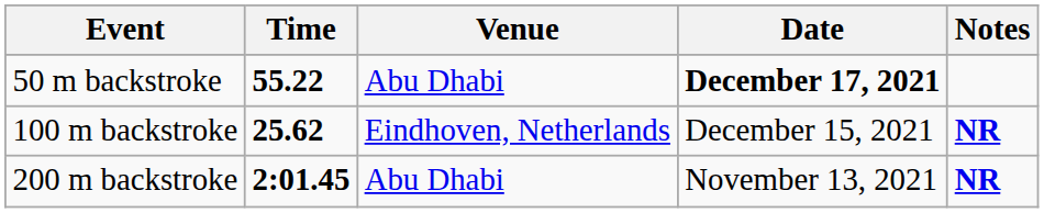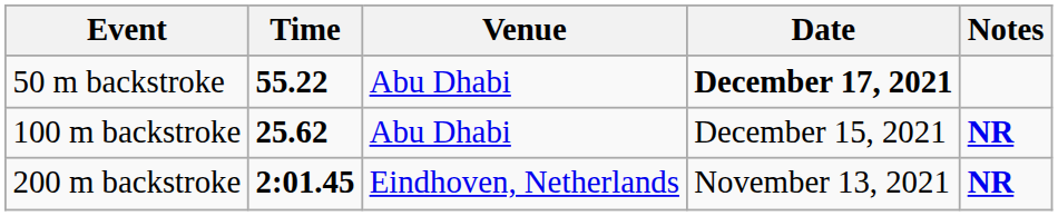100 m backstroke | Venue: Eindhoven, Netherlands -> Abu Dhabi
200 m backstroke | Venue: Abu Dhabi -> Eindhoven, Netherlands
